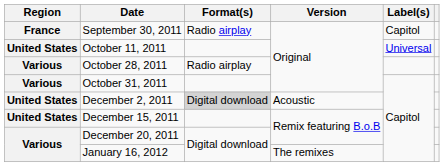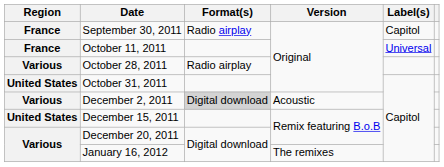October 11, 2011 | Region: United States -> France
October 31, 2011 | Region: Various -> United States
December 2, 2011 | Region: United States -> Various
